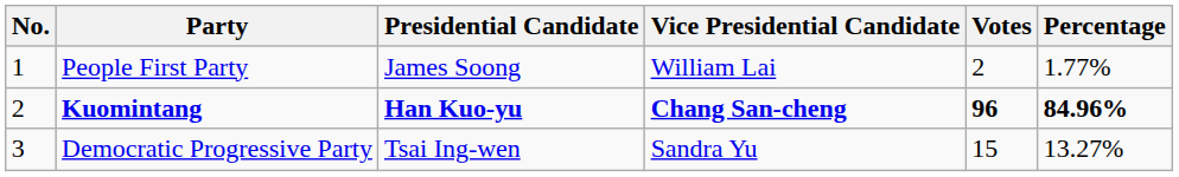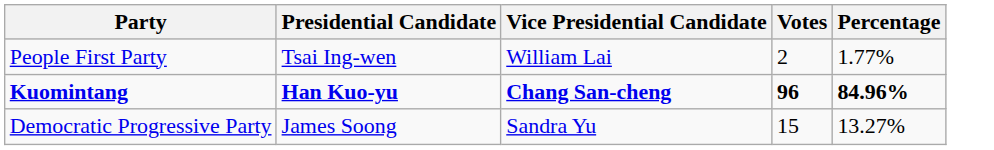- column: No. | 1 | 2 | 3
People First Party | Presidential Candidate: James Soong -> Tsai Ing-wen
Democratic Progressive Party | Presidential Candidate: Tsai Ing-wen -> James Soong
